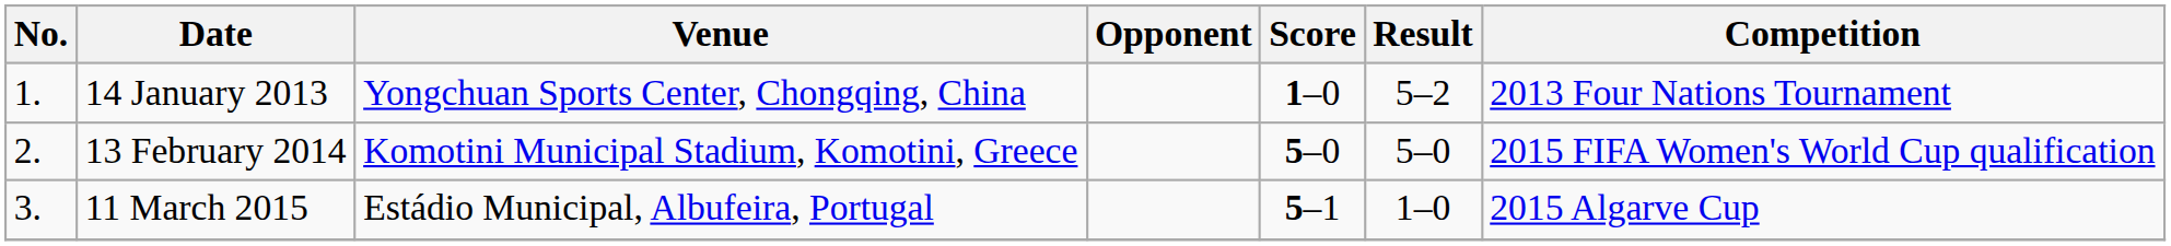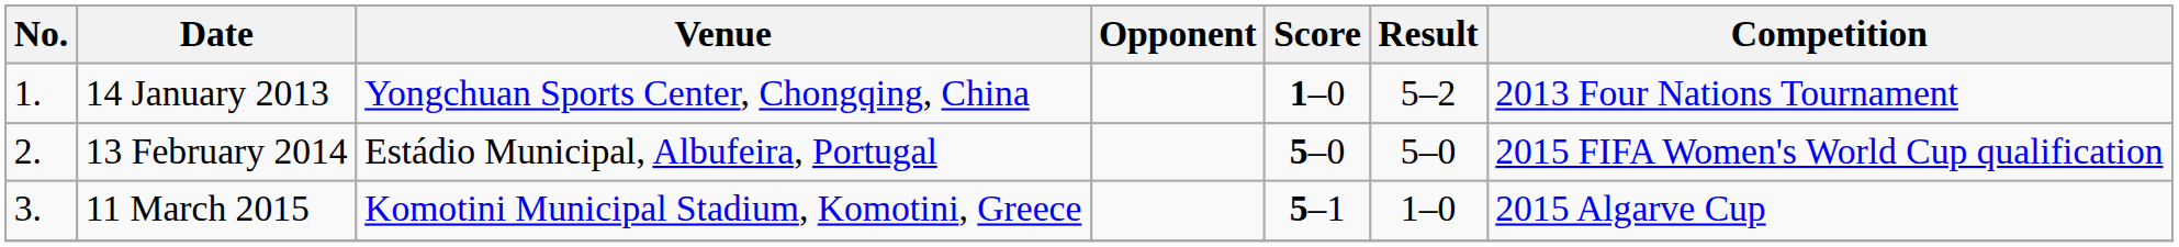13 February 2014 | Venue: Komotini Municipal Stadium, Komotini, Greece -> Estádio Municipal, Albufeira, Portugal
11 March 2015 | Venue: Estádio Municipal, Albufeira, Portugal -> Komotini Municipal Stadium, Komotini, Greece
